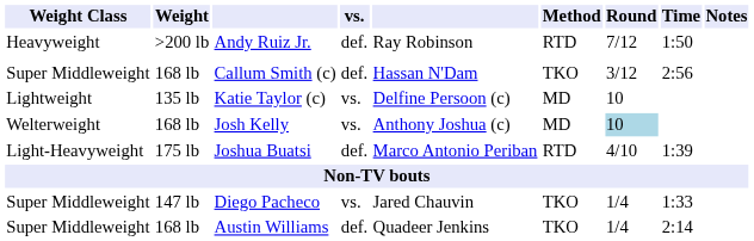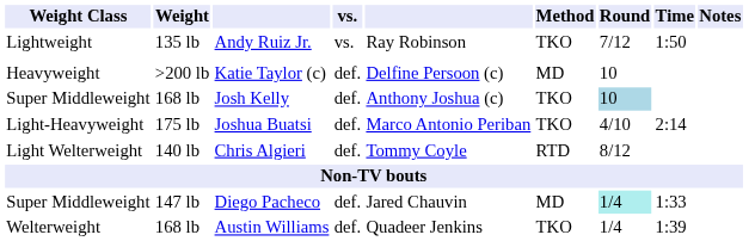Andy Ruiz Jr. | Weight Class: Heavyweight -> Lightweight
Andy Ruiz Jr. | Weight: >200 lb -> 135 lb
Andy Ruiz Jr. | vs.: def. -> vs.
Andy Ruiz Jr. | Method: RTD -> TKO
- row: Super Middleweight | 168 lb | Callum Smith (c) | def. | Hassan N'Dam | TKO | 3/12 | 2:56
Katie Taylor (c) | Weight Class: Lightweight -> Heavyweight
Katie Taylor (c) | Weight: 135 lb -> >200 lb
Katie Taylor (c) | vs.: vs. -> def.
Josh Kelly | Weight Class: Welterweight -> Super Middleweight
Josh Kelly | vs.: vs. -> def.
Josh Kelly | Method: MD -> TKO
Joshua Buatsi | Method: RTD -> TKO
Joshua Buatsi | Time: 1:39 -> 2:14
+ row: Light Welterweight | 140 lb | Chris Algieri | def. | Tommy Coyle | RTD | 8/12
Diego Pacheco | vs.: vs. -> def.
Diego Pacheco | Method: TKO -> MD
Diego Pacheco | Round: no background -> paleturquoise background
Austin Williams | Weight Class: Super Middleweight -> Welterweight
Austin Williams | Time: 2:14 -> 1:39
